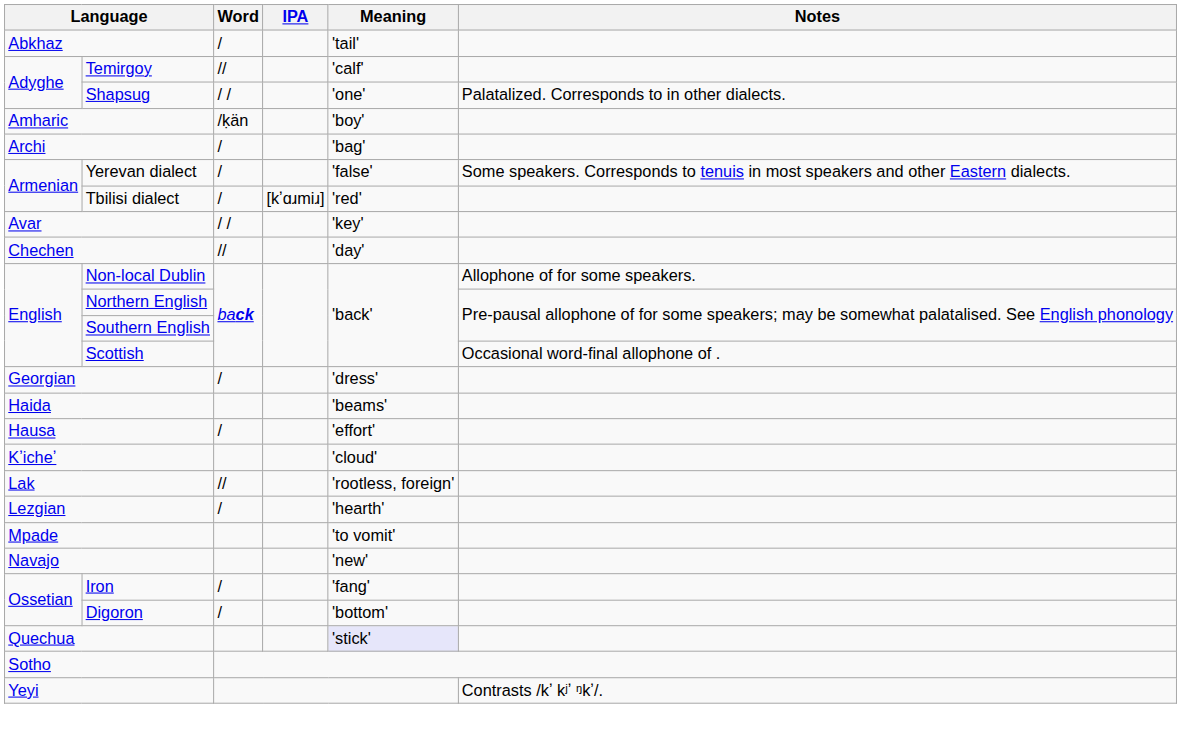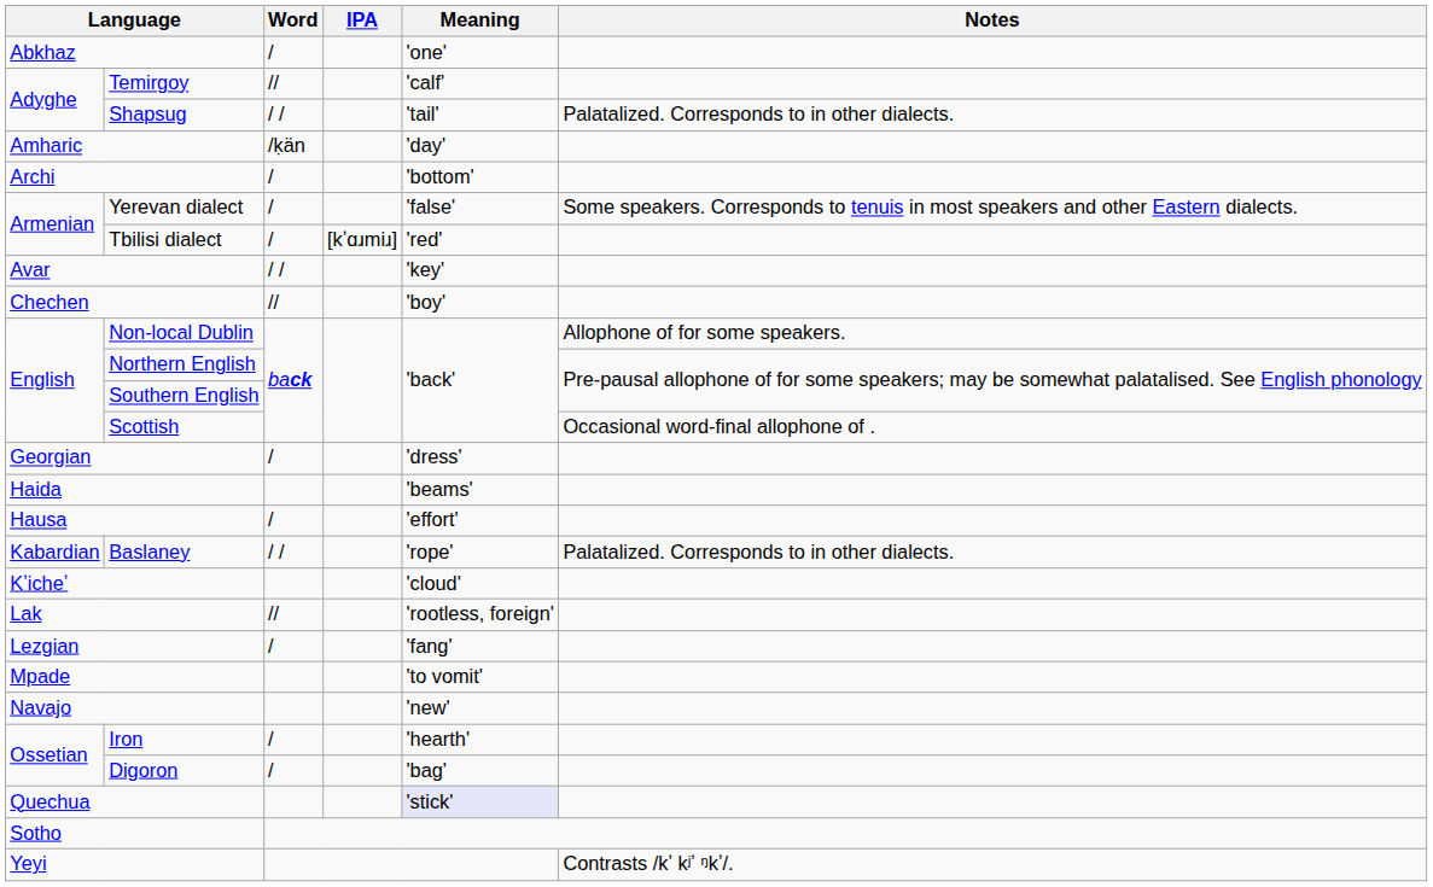Abkhaz | Meaning: 'tail' -> 'one'
Shapsug | Meaning: 'one' -> 'tail'
Amharic | Meaning: 'boy' -> 'day'
Archi | Meaning: 'bag' -> 'bottom'
Chechen | Meaning: 'day' -> 'boy'
+ row: Kabardian | Baslaney | / / | 'rope' | Palatalized. Corresponds to in other dialects.
Lezgian | Meaning: 'hearth' -> 'fang'
Iron | Meaning: 'fang' -> 'hearth'
Digoron | Meaning: 'bottom' -> 'bag'
